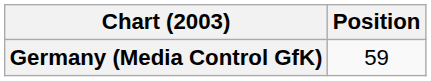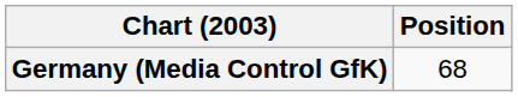Germany (Media Control GfK) | Position: 59 -> 68
